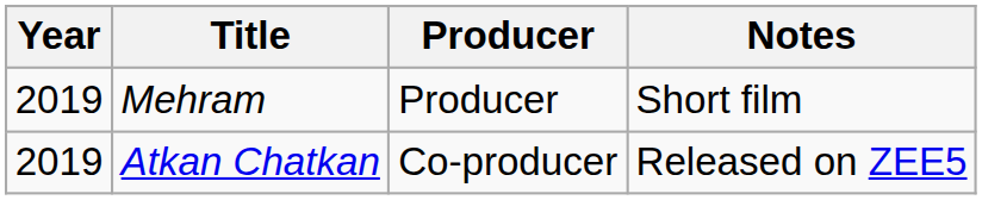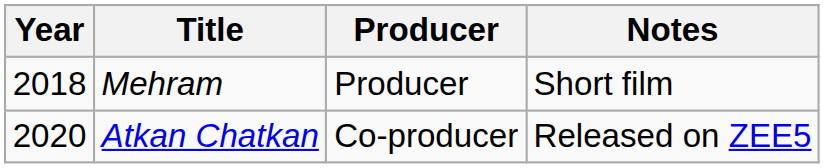Mehram | Year: 2019 -> 2018
Atkan Chatkan | Year: 2019 -> 2020
